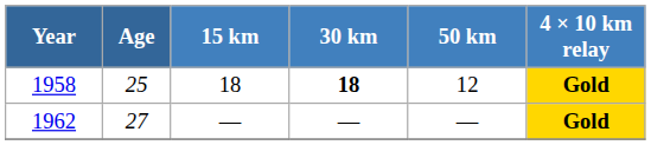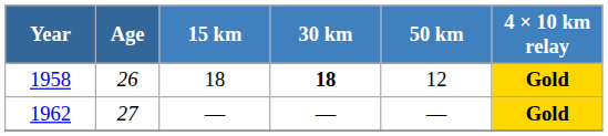1958 | Age: 25 -> 26
